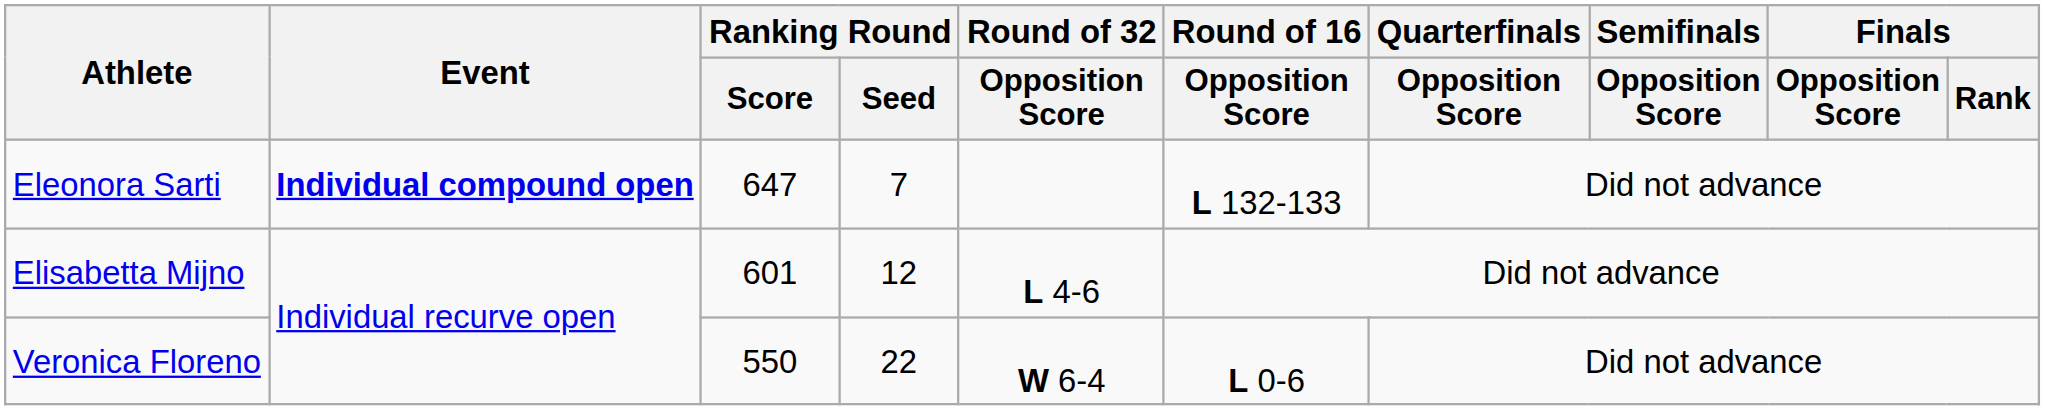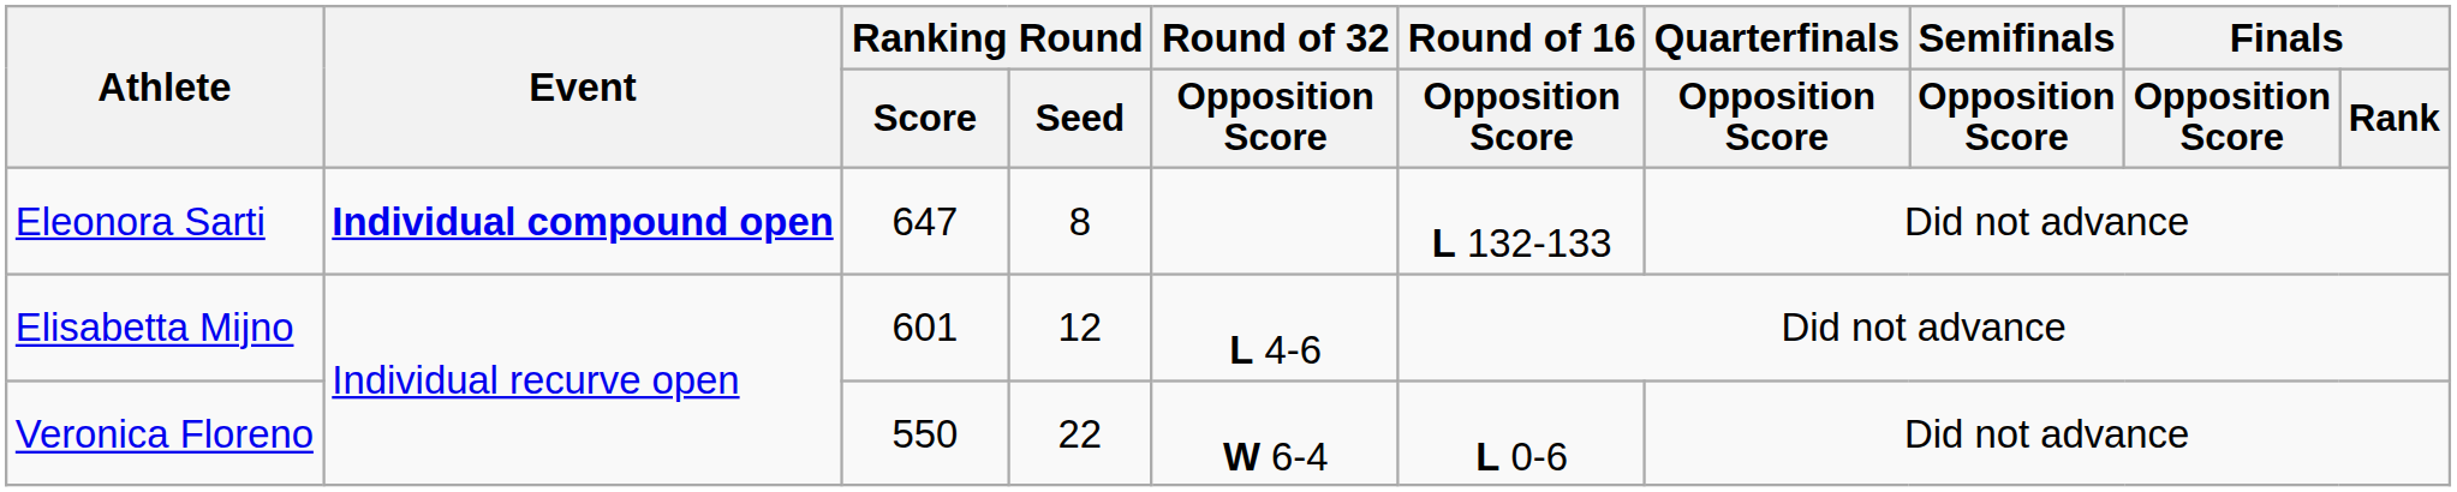Eleonora Sarti | Ranking Round / Seed: 7 -> 8
